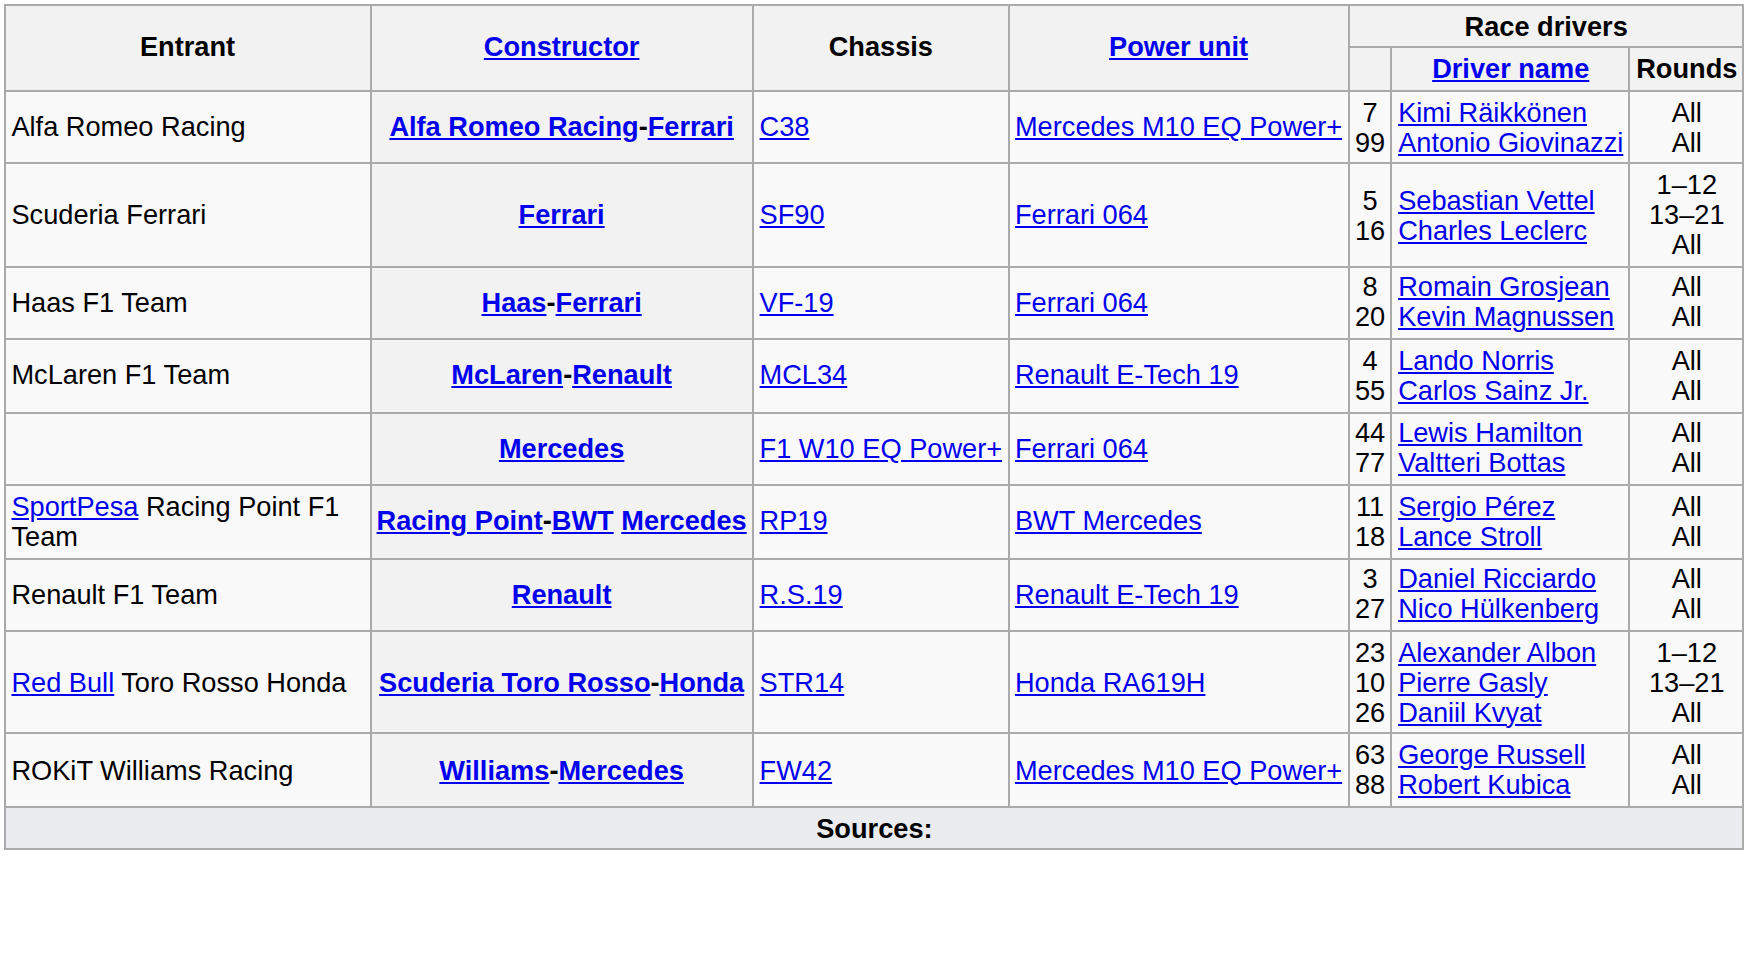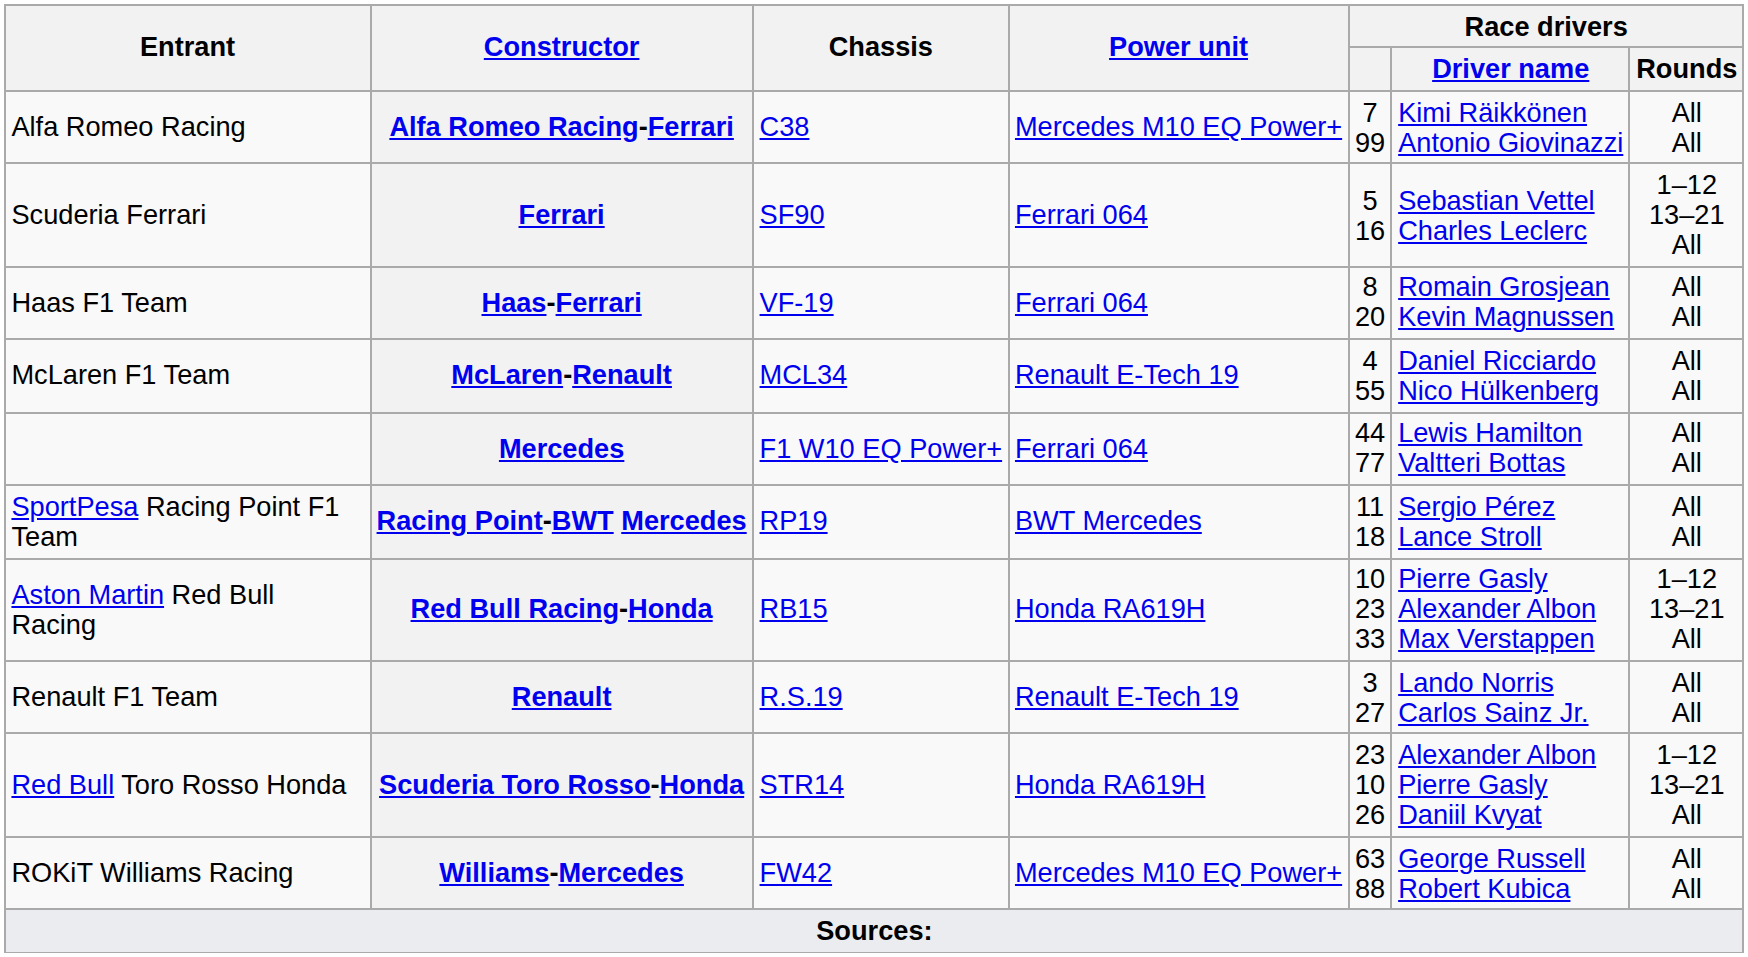McLaren-Renault | Race drivers / Driver name: Lando Norris Carlos Sainz Jr. -> Daniel Ricciardo Nico Hülkenberg
+ row: Aston Martin Red Bull Racing | Red Bull Racing-Honda | RB15 | Honda RA619H | 10 23 33 | Pierre Gasly Alexander Albon Max Verstappen | 1–12 13–21 All
Renault | Race drivers / Driver name: Daniel Ricciardo Nico Hülkenberg -> Lando Norris Carlos Sainz Jr.
